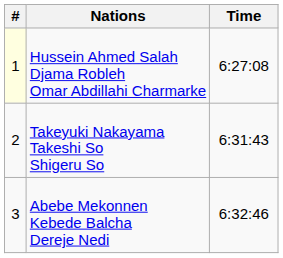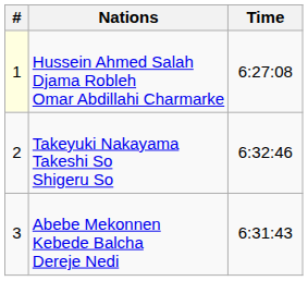Takeyuki Nakayama Takeshi So Shigeru So | Time: 6:31:43 -> 6:32:46
Abebe Mekonnen Kebede Balcha Dereje Nedi | Time: 6:32:46 -> 6:31:43
